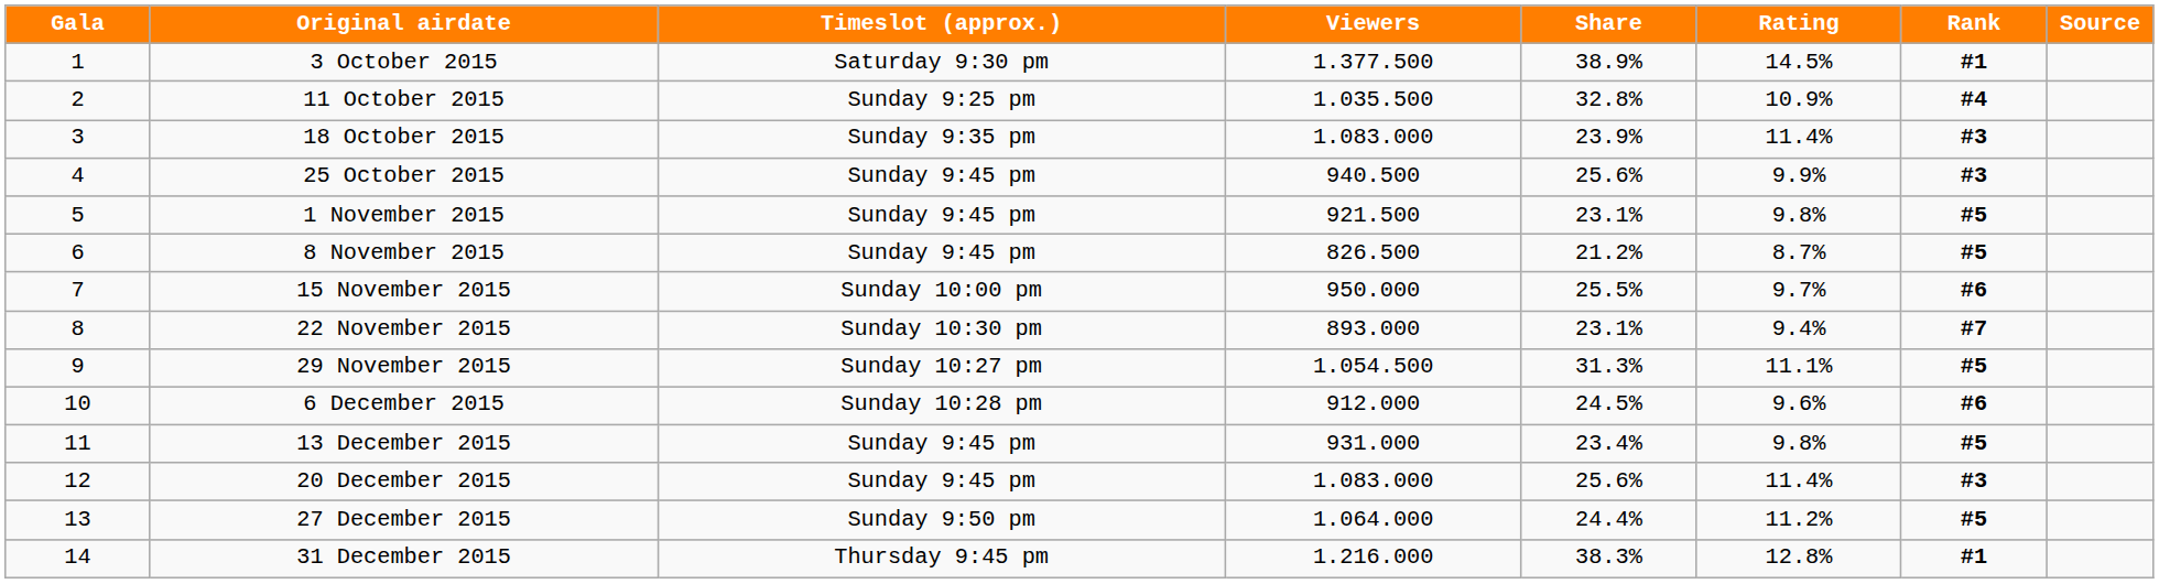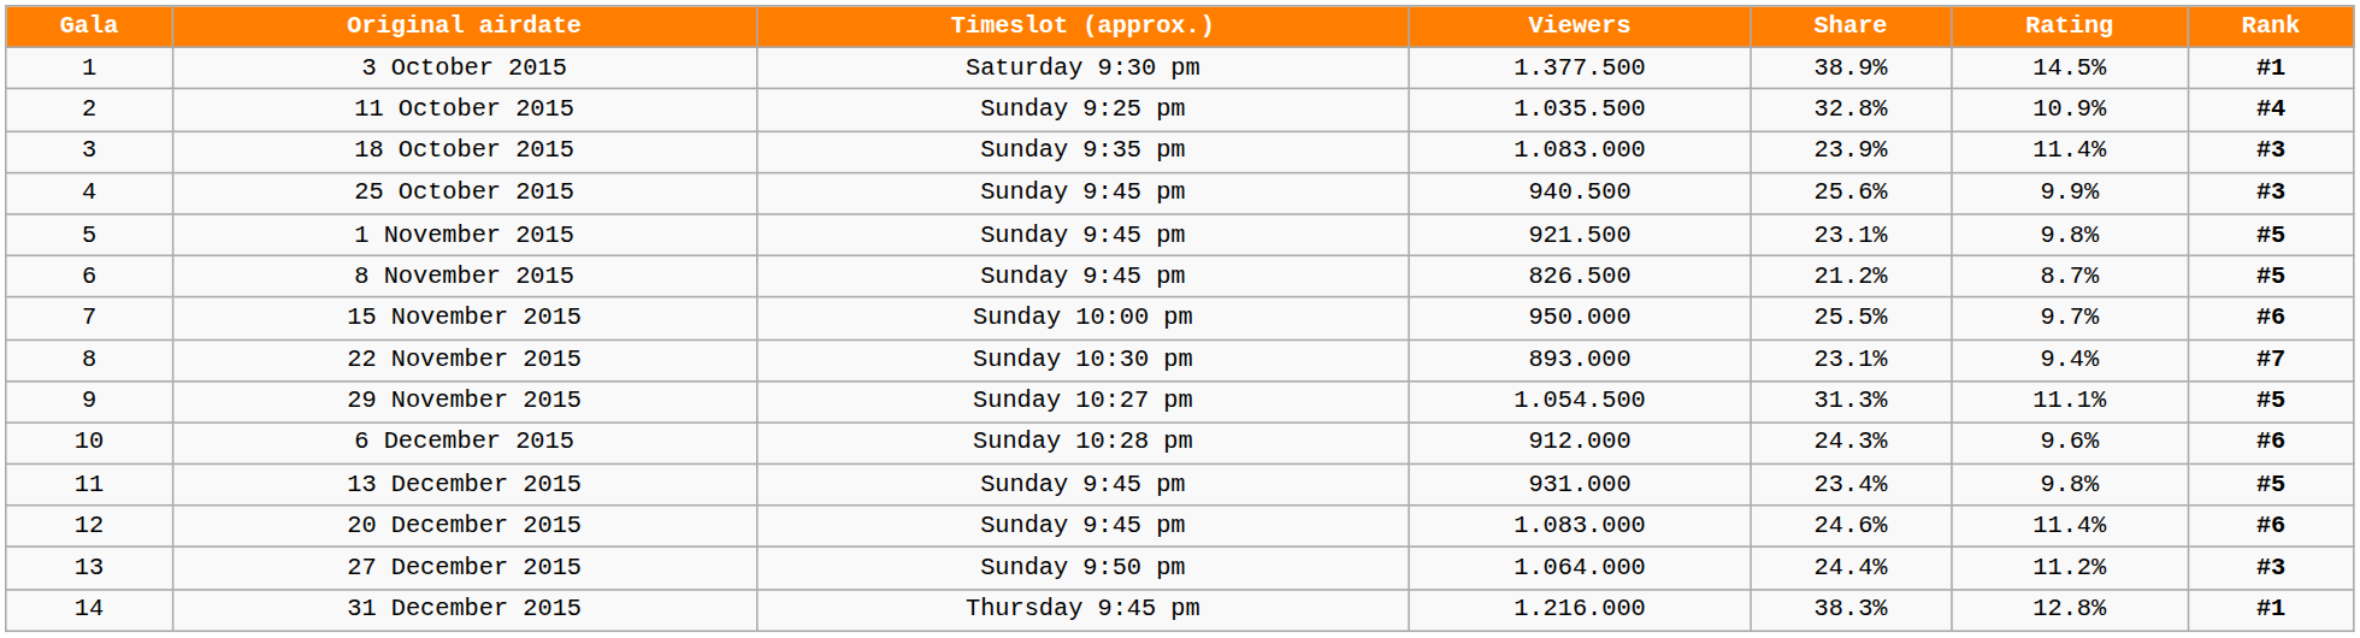- column: Source
6 December 2015 | Share: 24.5% -> 24.3%
20 December 2015 | Share: 25.6% -> 24.6%
20 December 2015 | Rank: #3 -> #6
27 December 2015 | Rank: #5 -> #3
